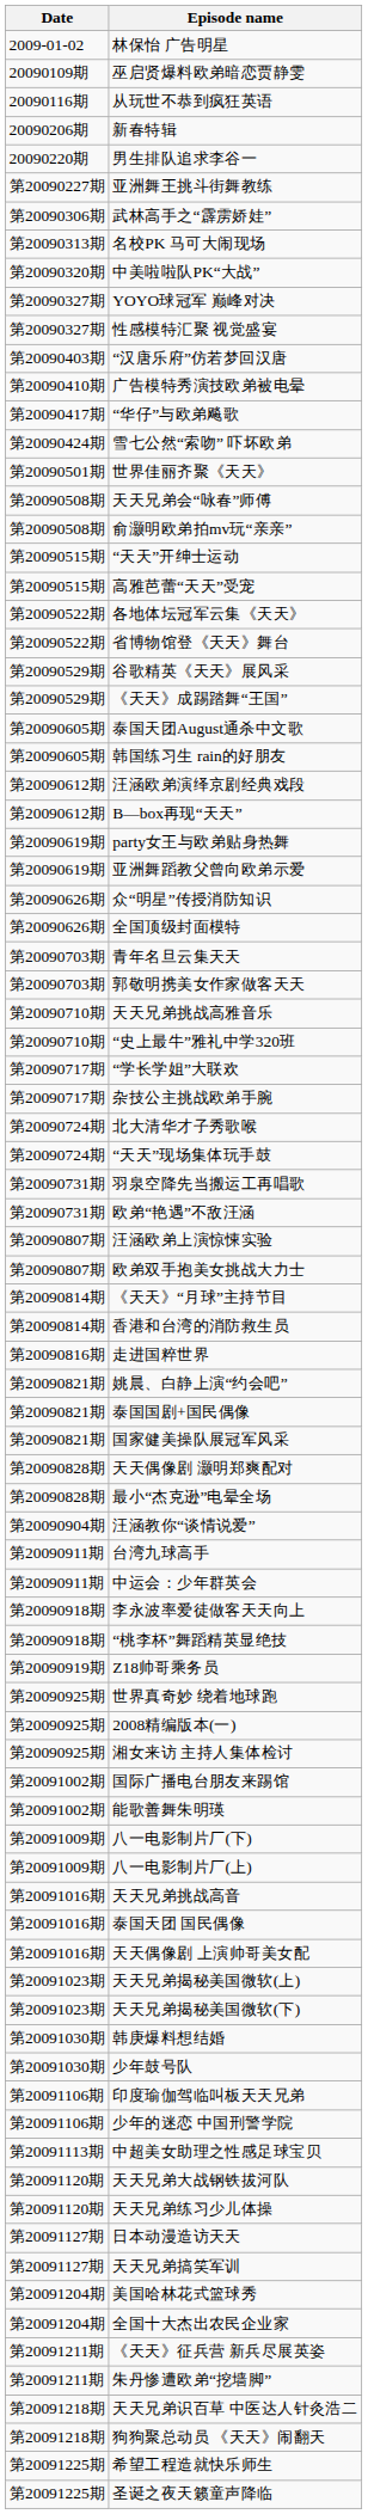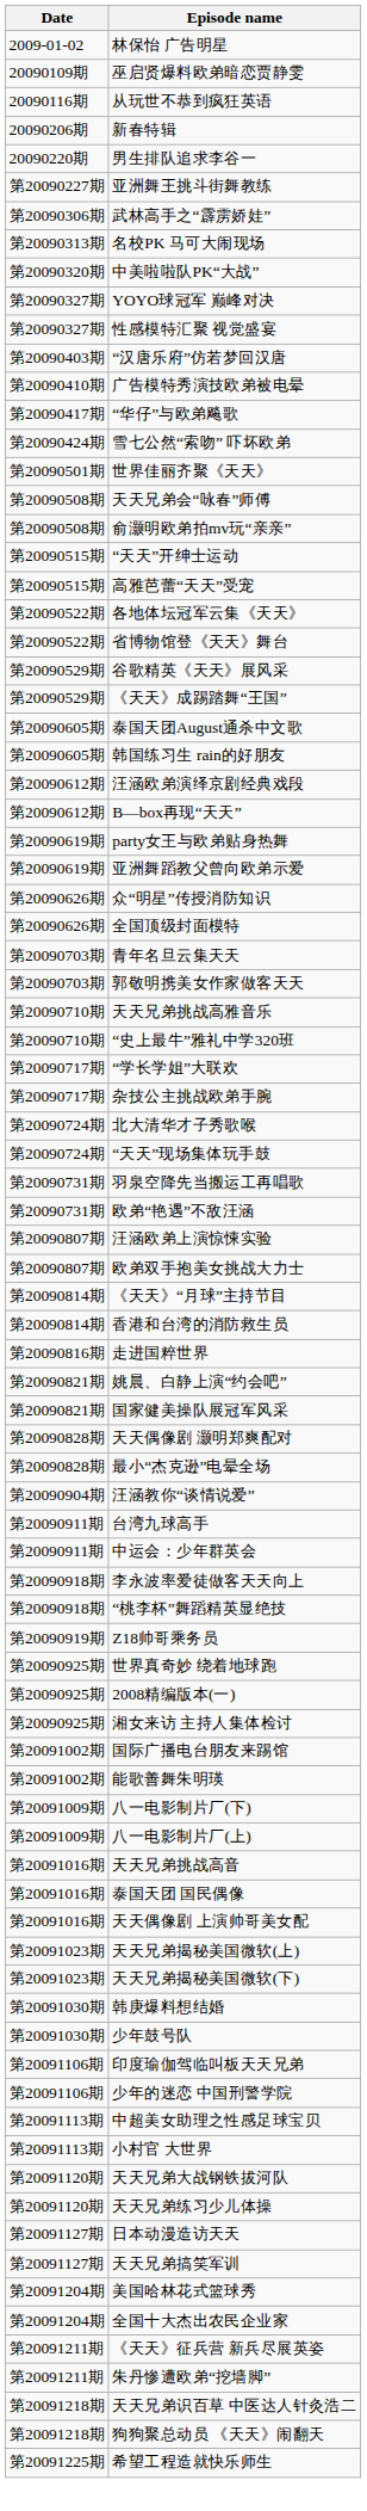- row: 第20090821期 | 泰国国剧+国民偶像
+ row: 第20091113期 | 小村官 大世界
- row: 第20091225期 | 圣诞之夜天籁童声降临
